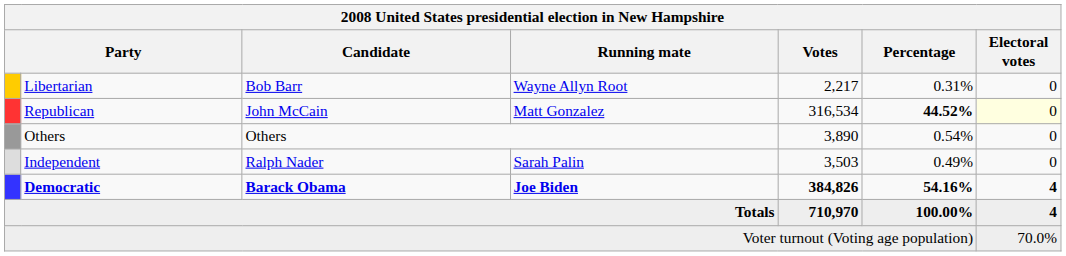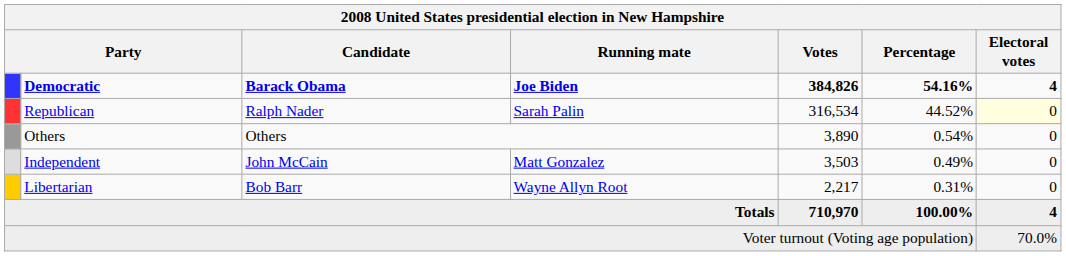rows swapped: Democratic <-> Libertarian
Republican | Candidate: John McCain -> Ralph Nader
Republican | Running mate: Matt Gonzalez -> Sarah Palin
Republican | Percentage: bold -> normal
Independent | Candidate: Ralph Nader -> John McCain
Independent | Running mate: Sarah Palin -> Matt Gonzalez
